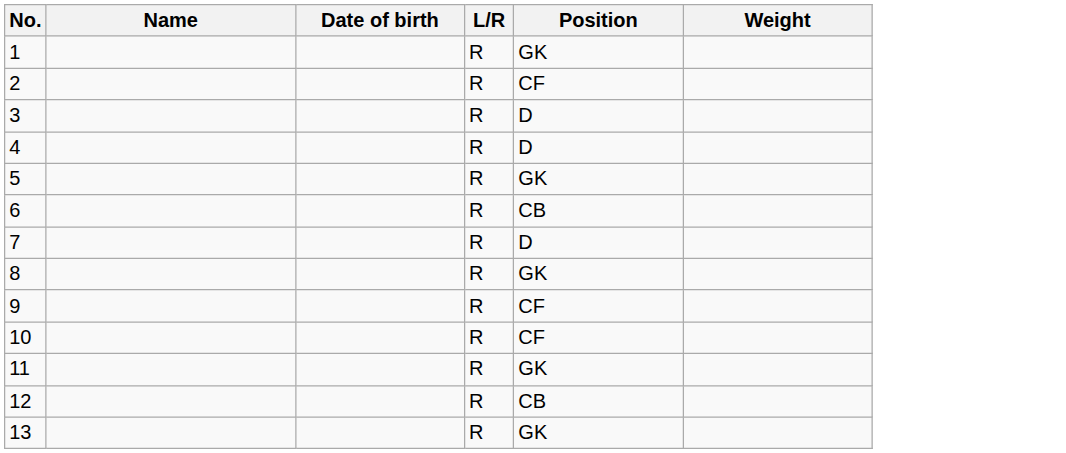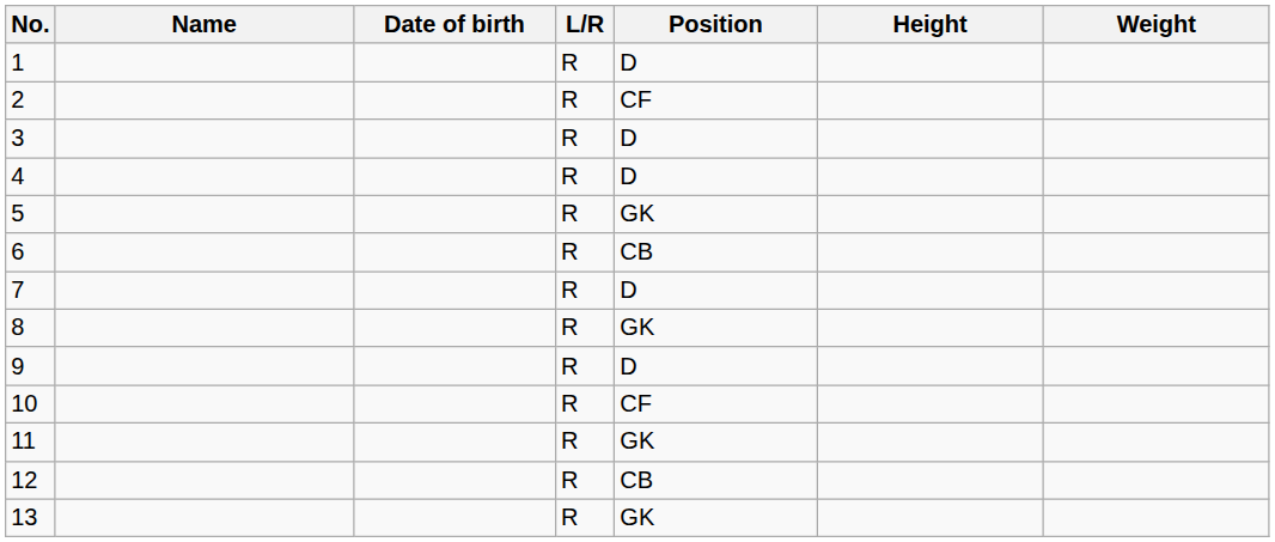+ column: Height
1 | Position: GK -> D
9 | Position: CF -> D
